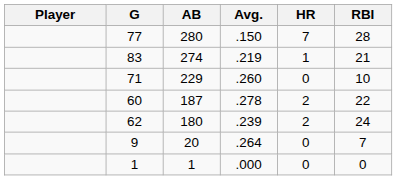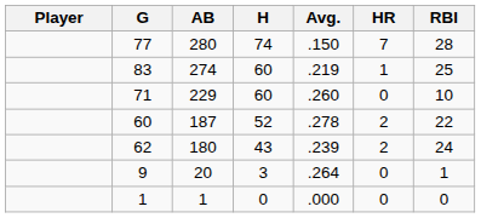+ column: H | 74 | 60 | 60 | 52 | 43 | 3 | 0
83 | RBI: 21 -> 25
9 | RBI: 7 -> 1
